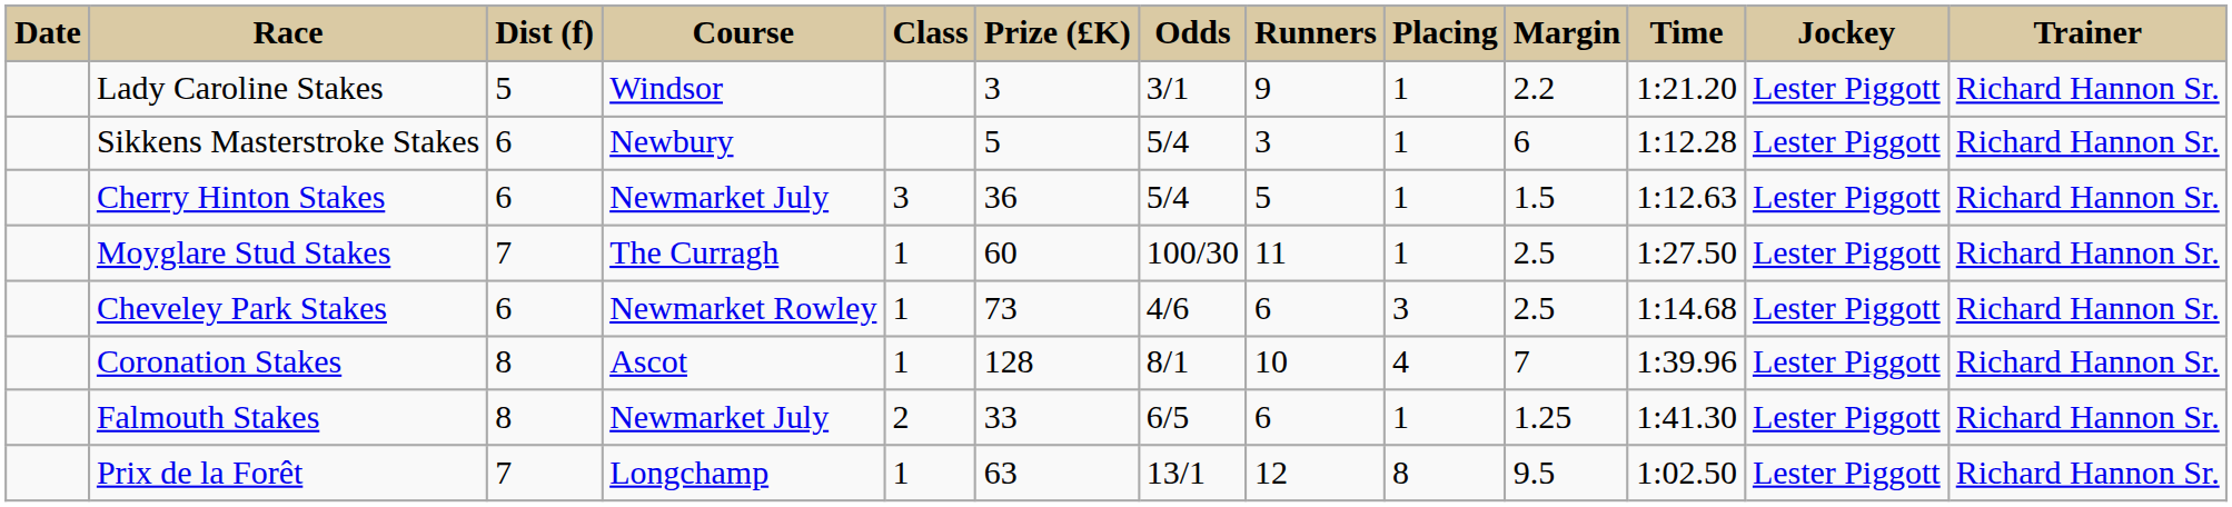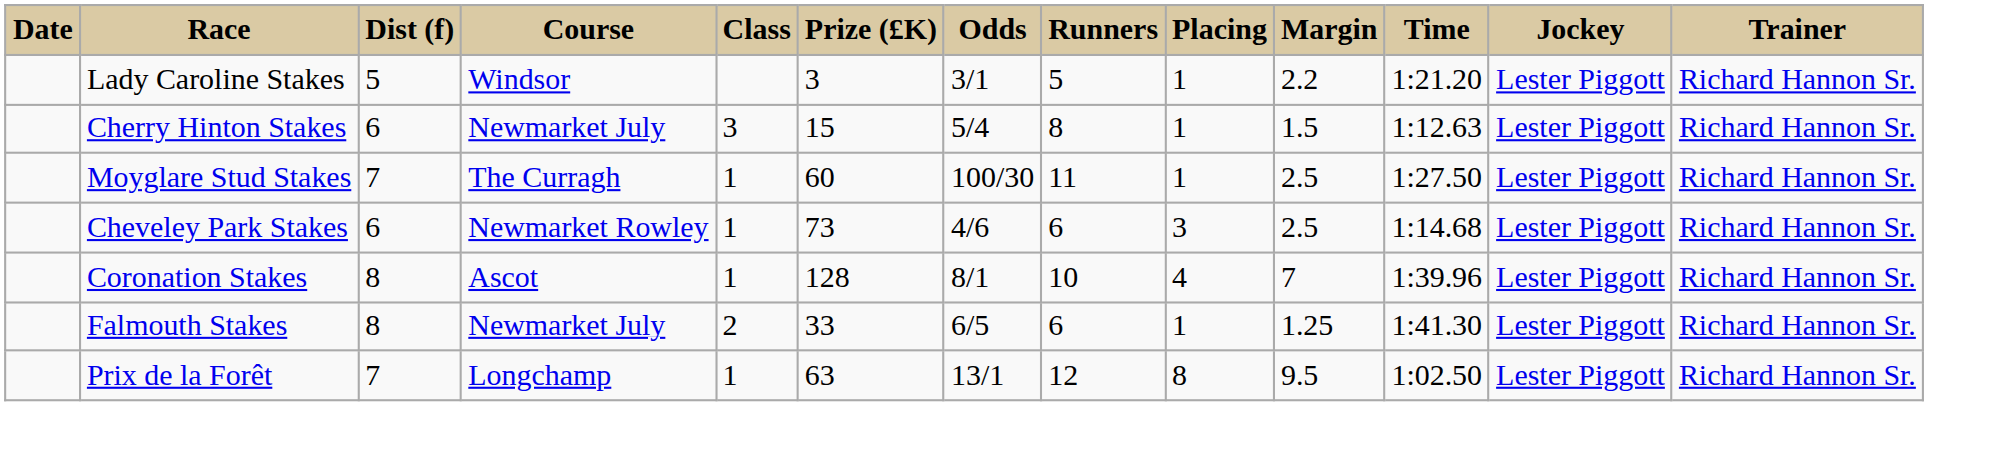Lady Caroline Stakes | Runners: 9 -> 5
- row: Sikkens Masterstroke Stakes | 6 | Newbury | 5 | 5/4 | 3 | 1 | 6 | 1:12.28 | Lester Piggott | Richard Hannon Sr.
Cherry Hinton Stakes | Prize (£K): 36 -> 15
Cherry Hinton Stakes | Runners: 5 -> 8
